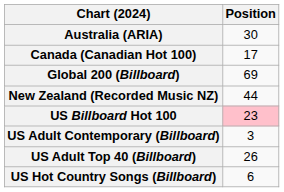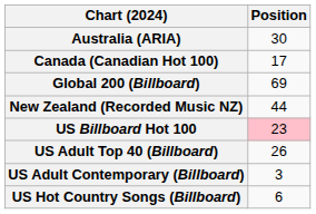rows swapped: US Adult Contemporary (Billboard) <-> US Adult Top 40 (Billboard)
